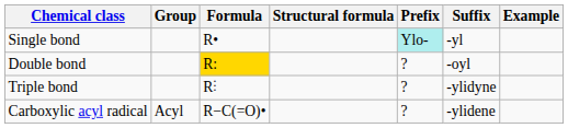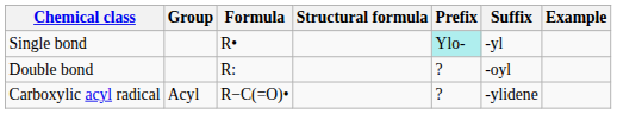Double bond | Formula: gold background -> no background
- row: Triple bond | R⫶ | ? | -ylidyne
